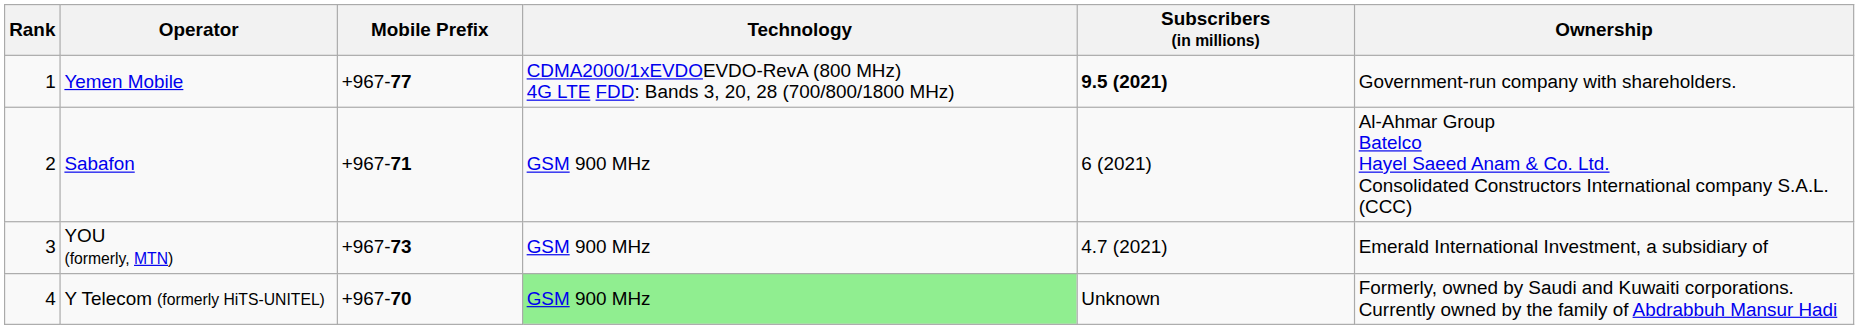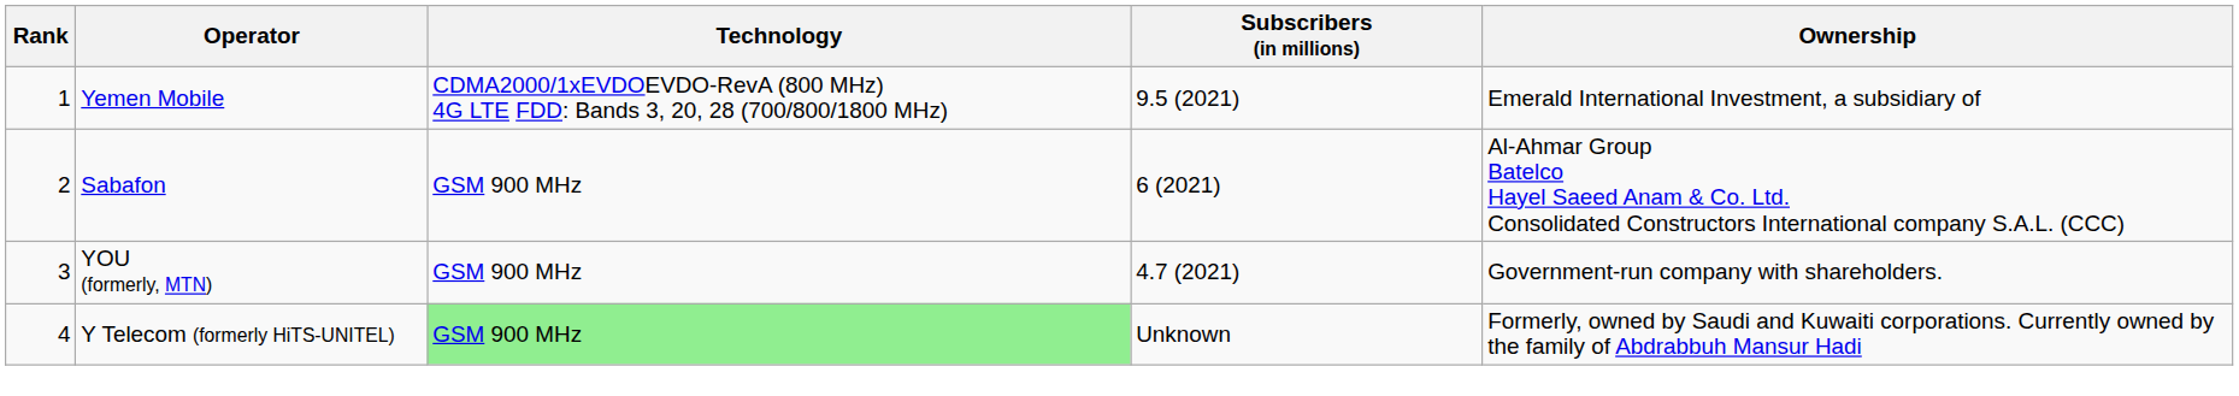- column: Mobile Prefix | +967-77 | +967-71 | +967-73 | +967-70
Yemen Mobile | Subscribers (in millions): bold -> normal
Yemen Mobile | Ownership: Government-run company with shareholders. -> Emerald International Investment, a subsidiary of
YOU (formerly, MTN) | Ownership: Emerald International Investment, a subsidiary of -> Government-run company with shareholders.
